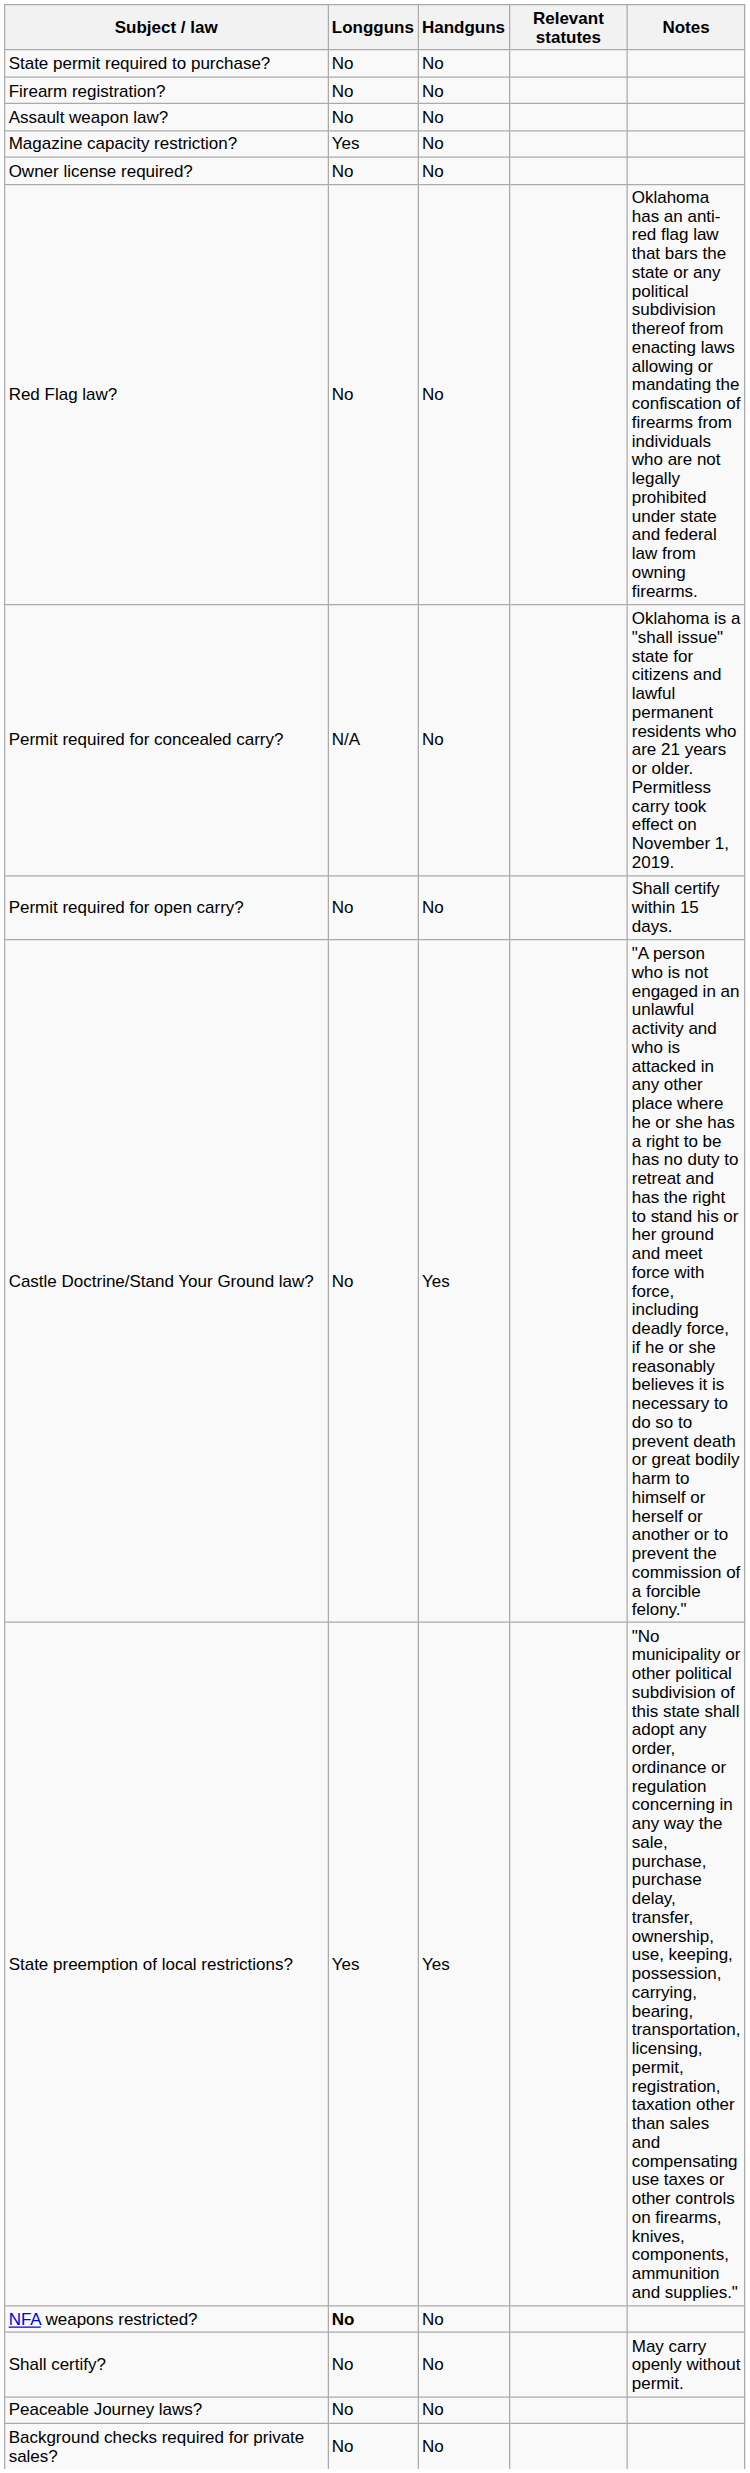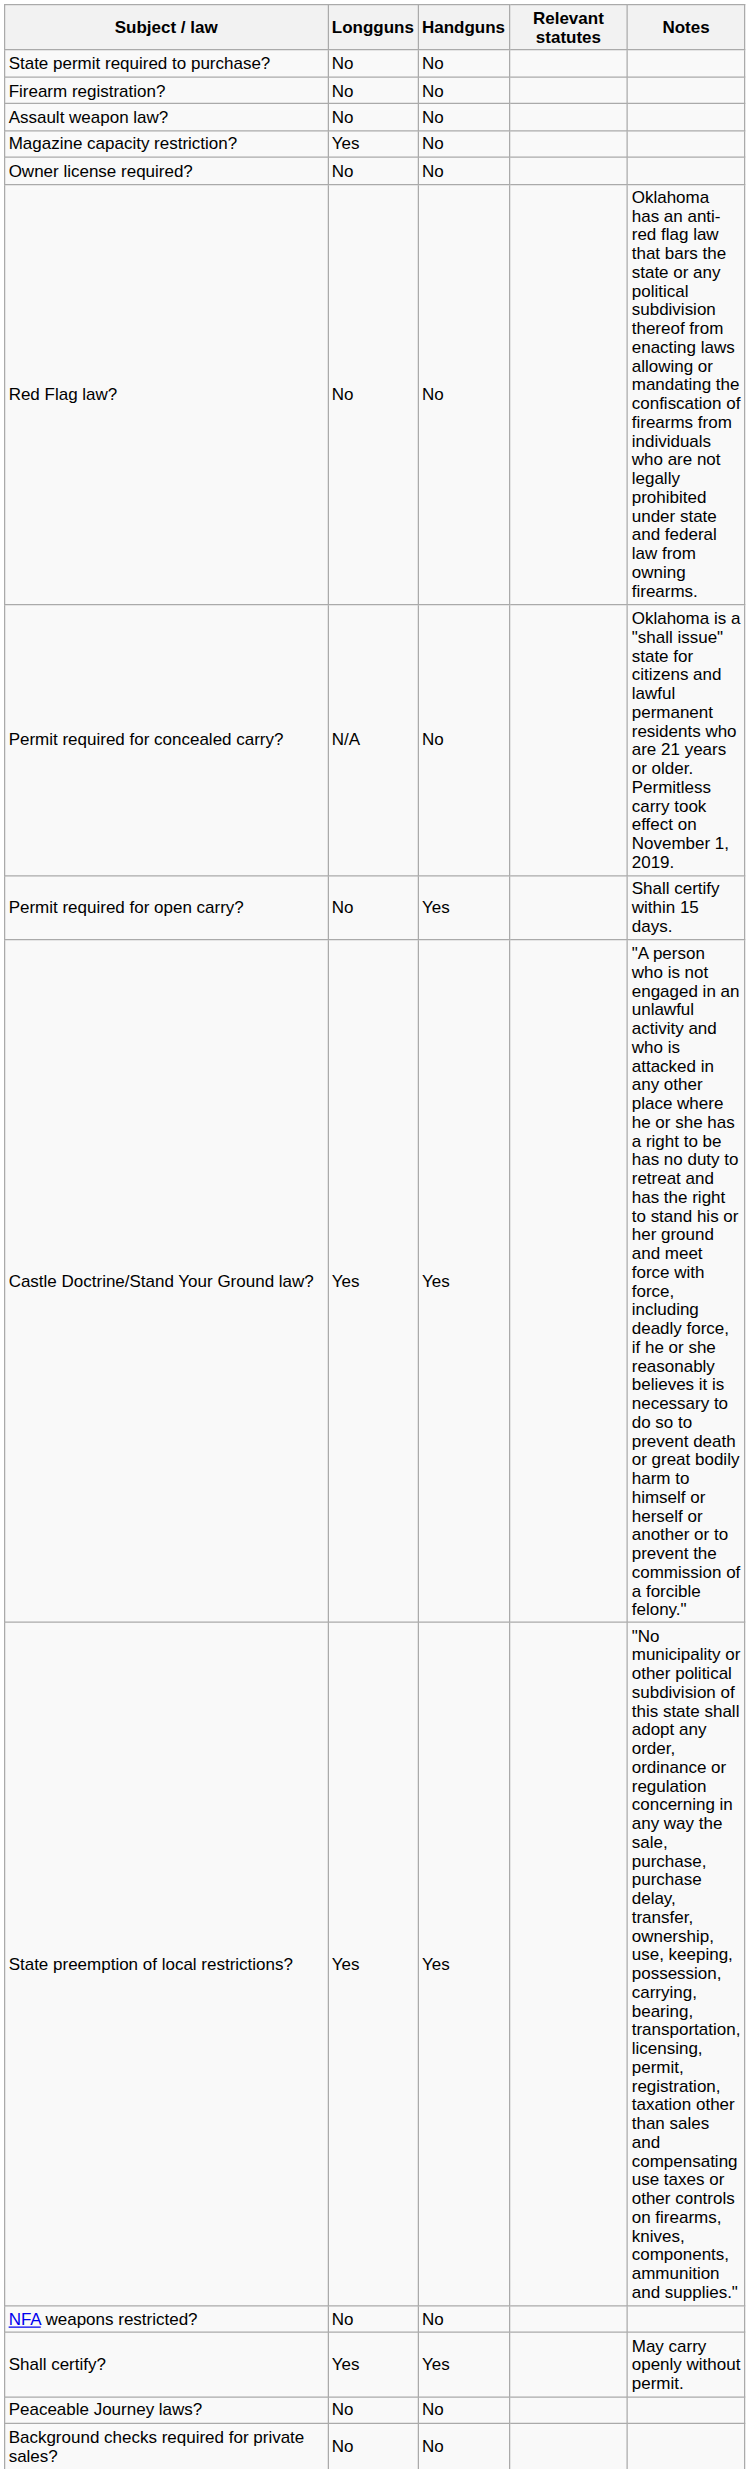Permit required for open carry? | Handguns: No -> Yes
Castle Doctrine/Stand Your Ground law? | Longguns: No -> Yes
NFA weapons restricted? | Longguns: bold -> normal
Shall certify? | Longguns: No -> Yes
Shall certify? | Handguns: No -> Yes
